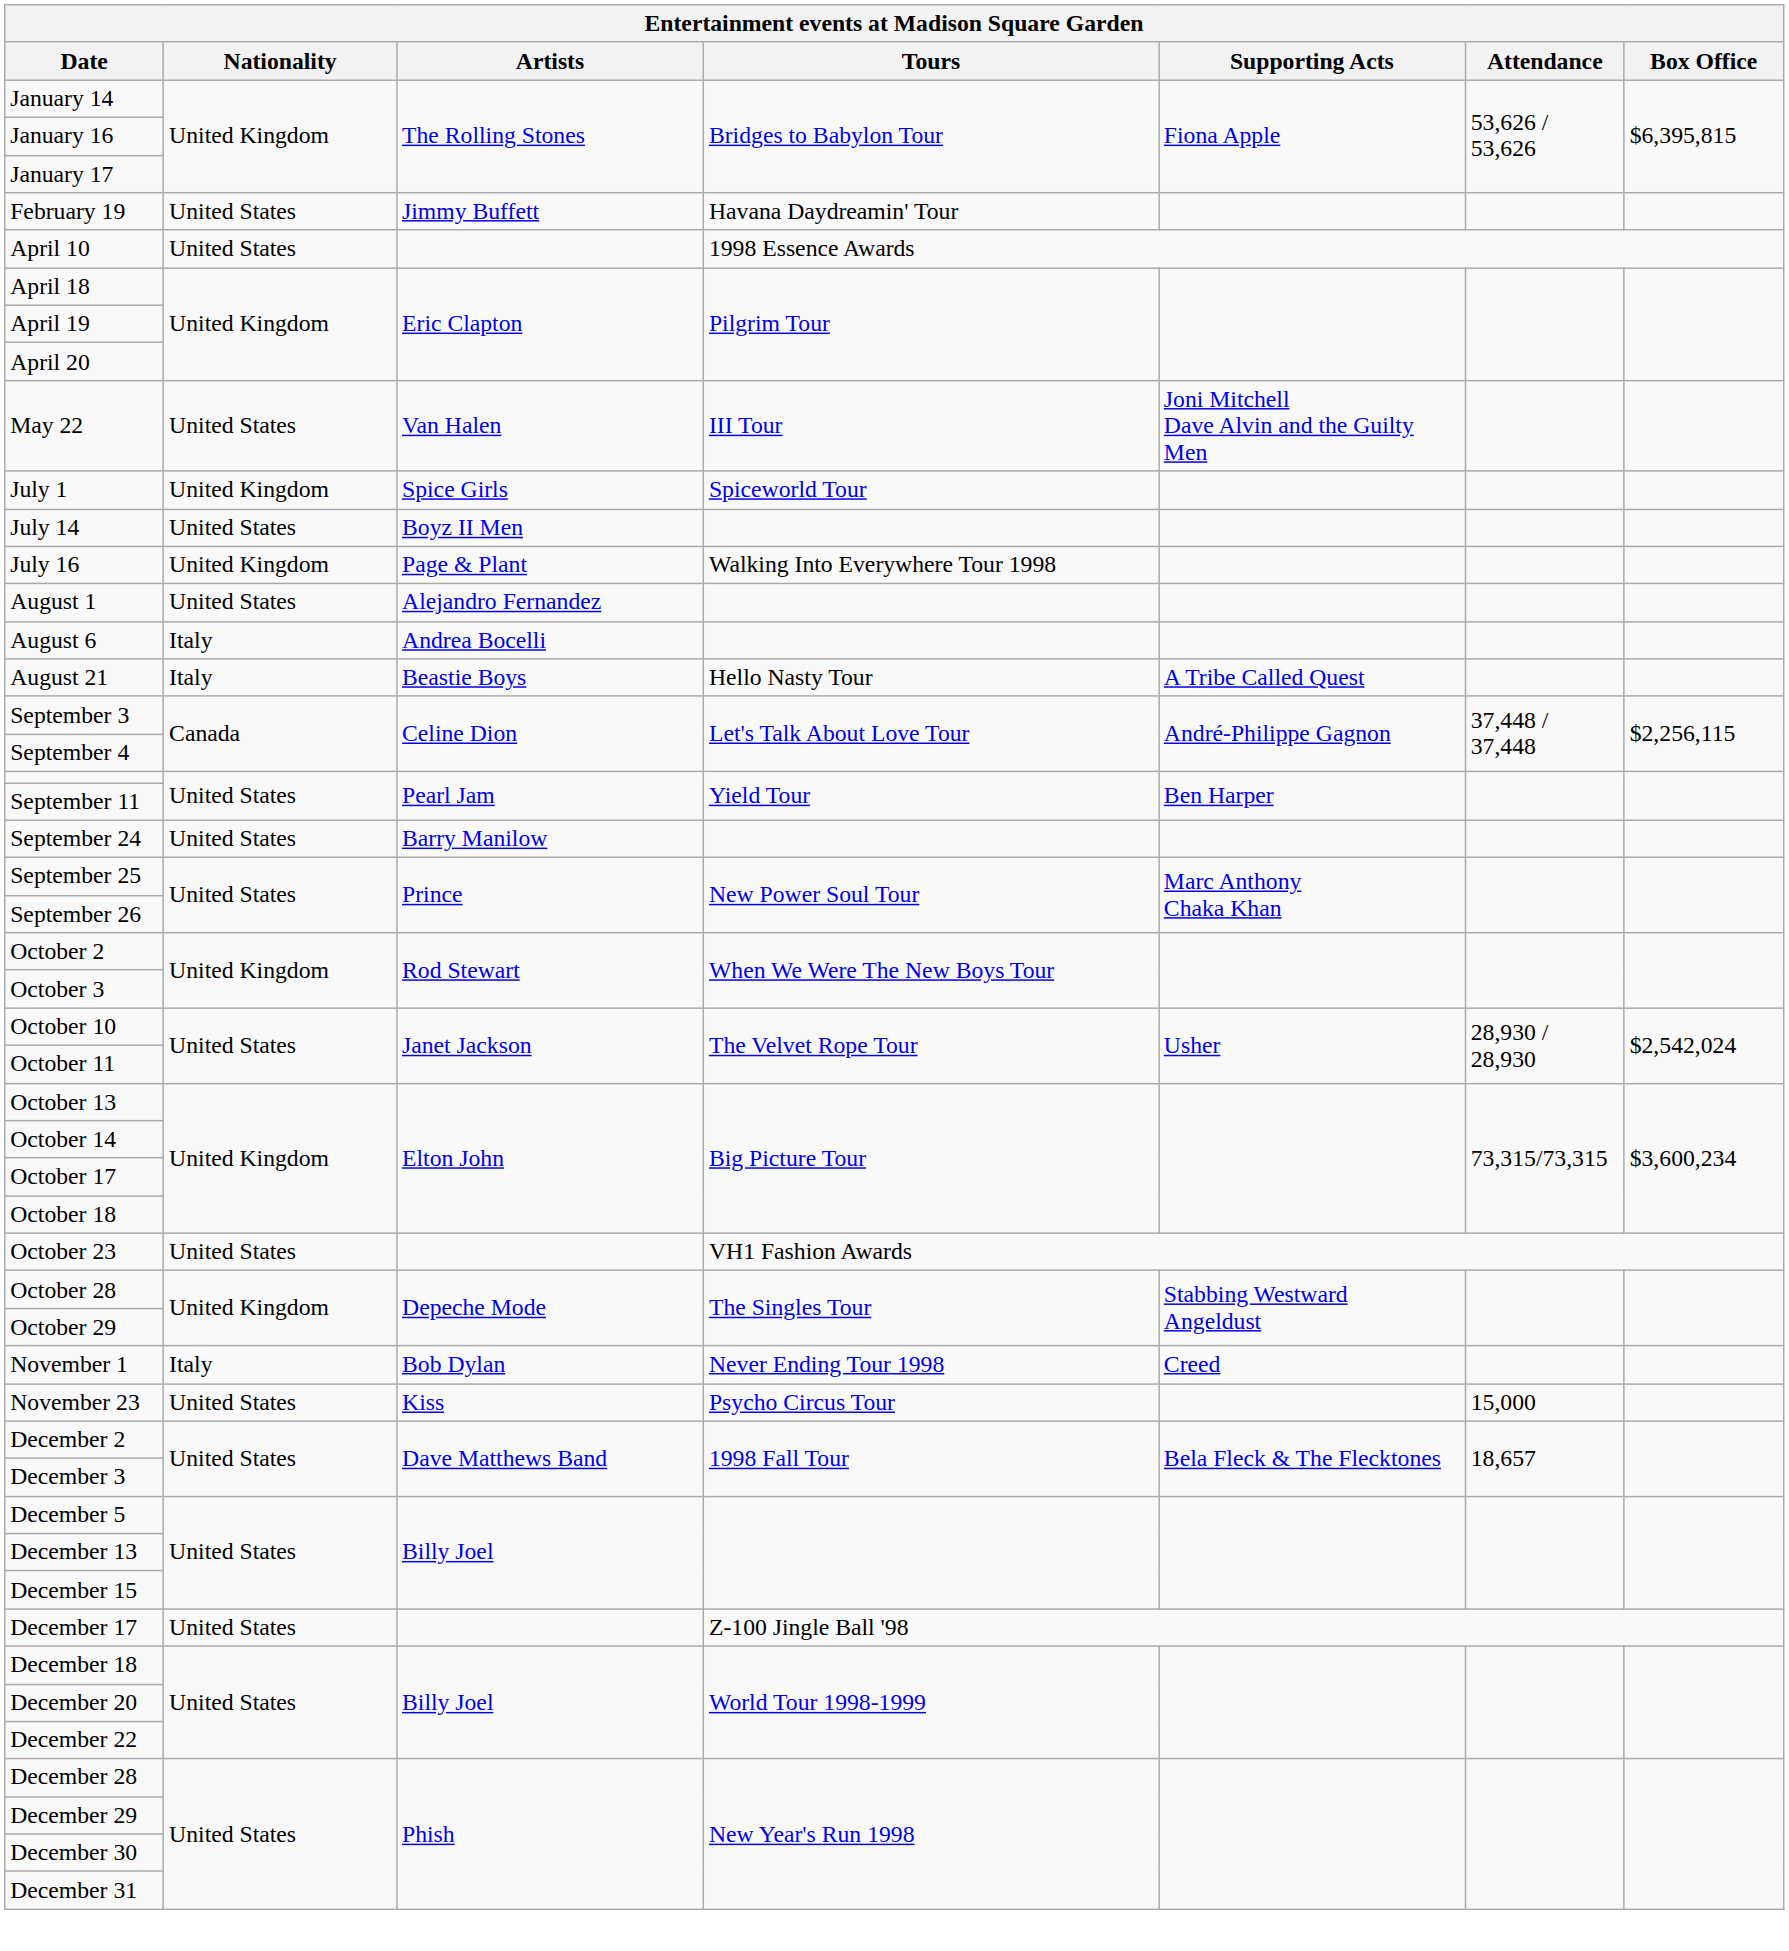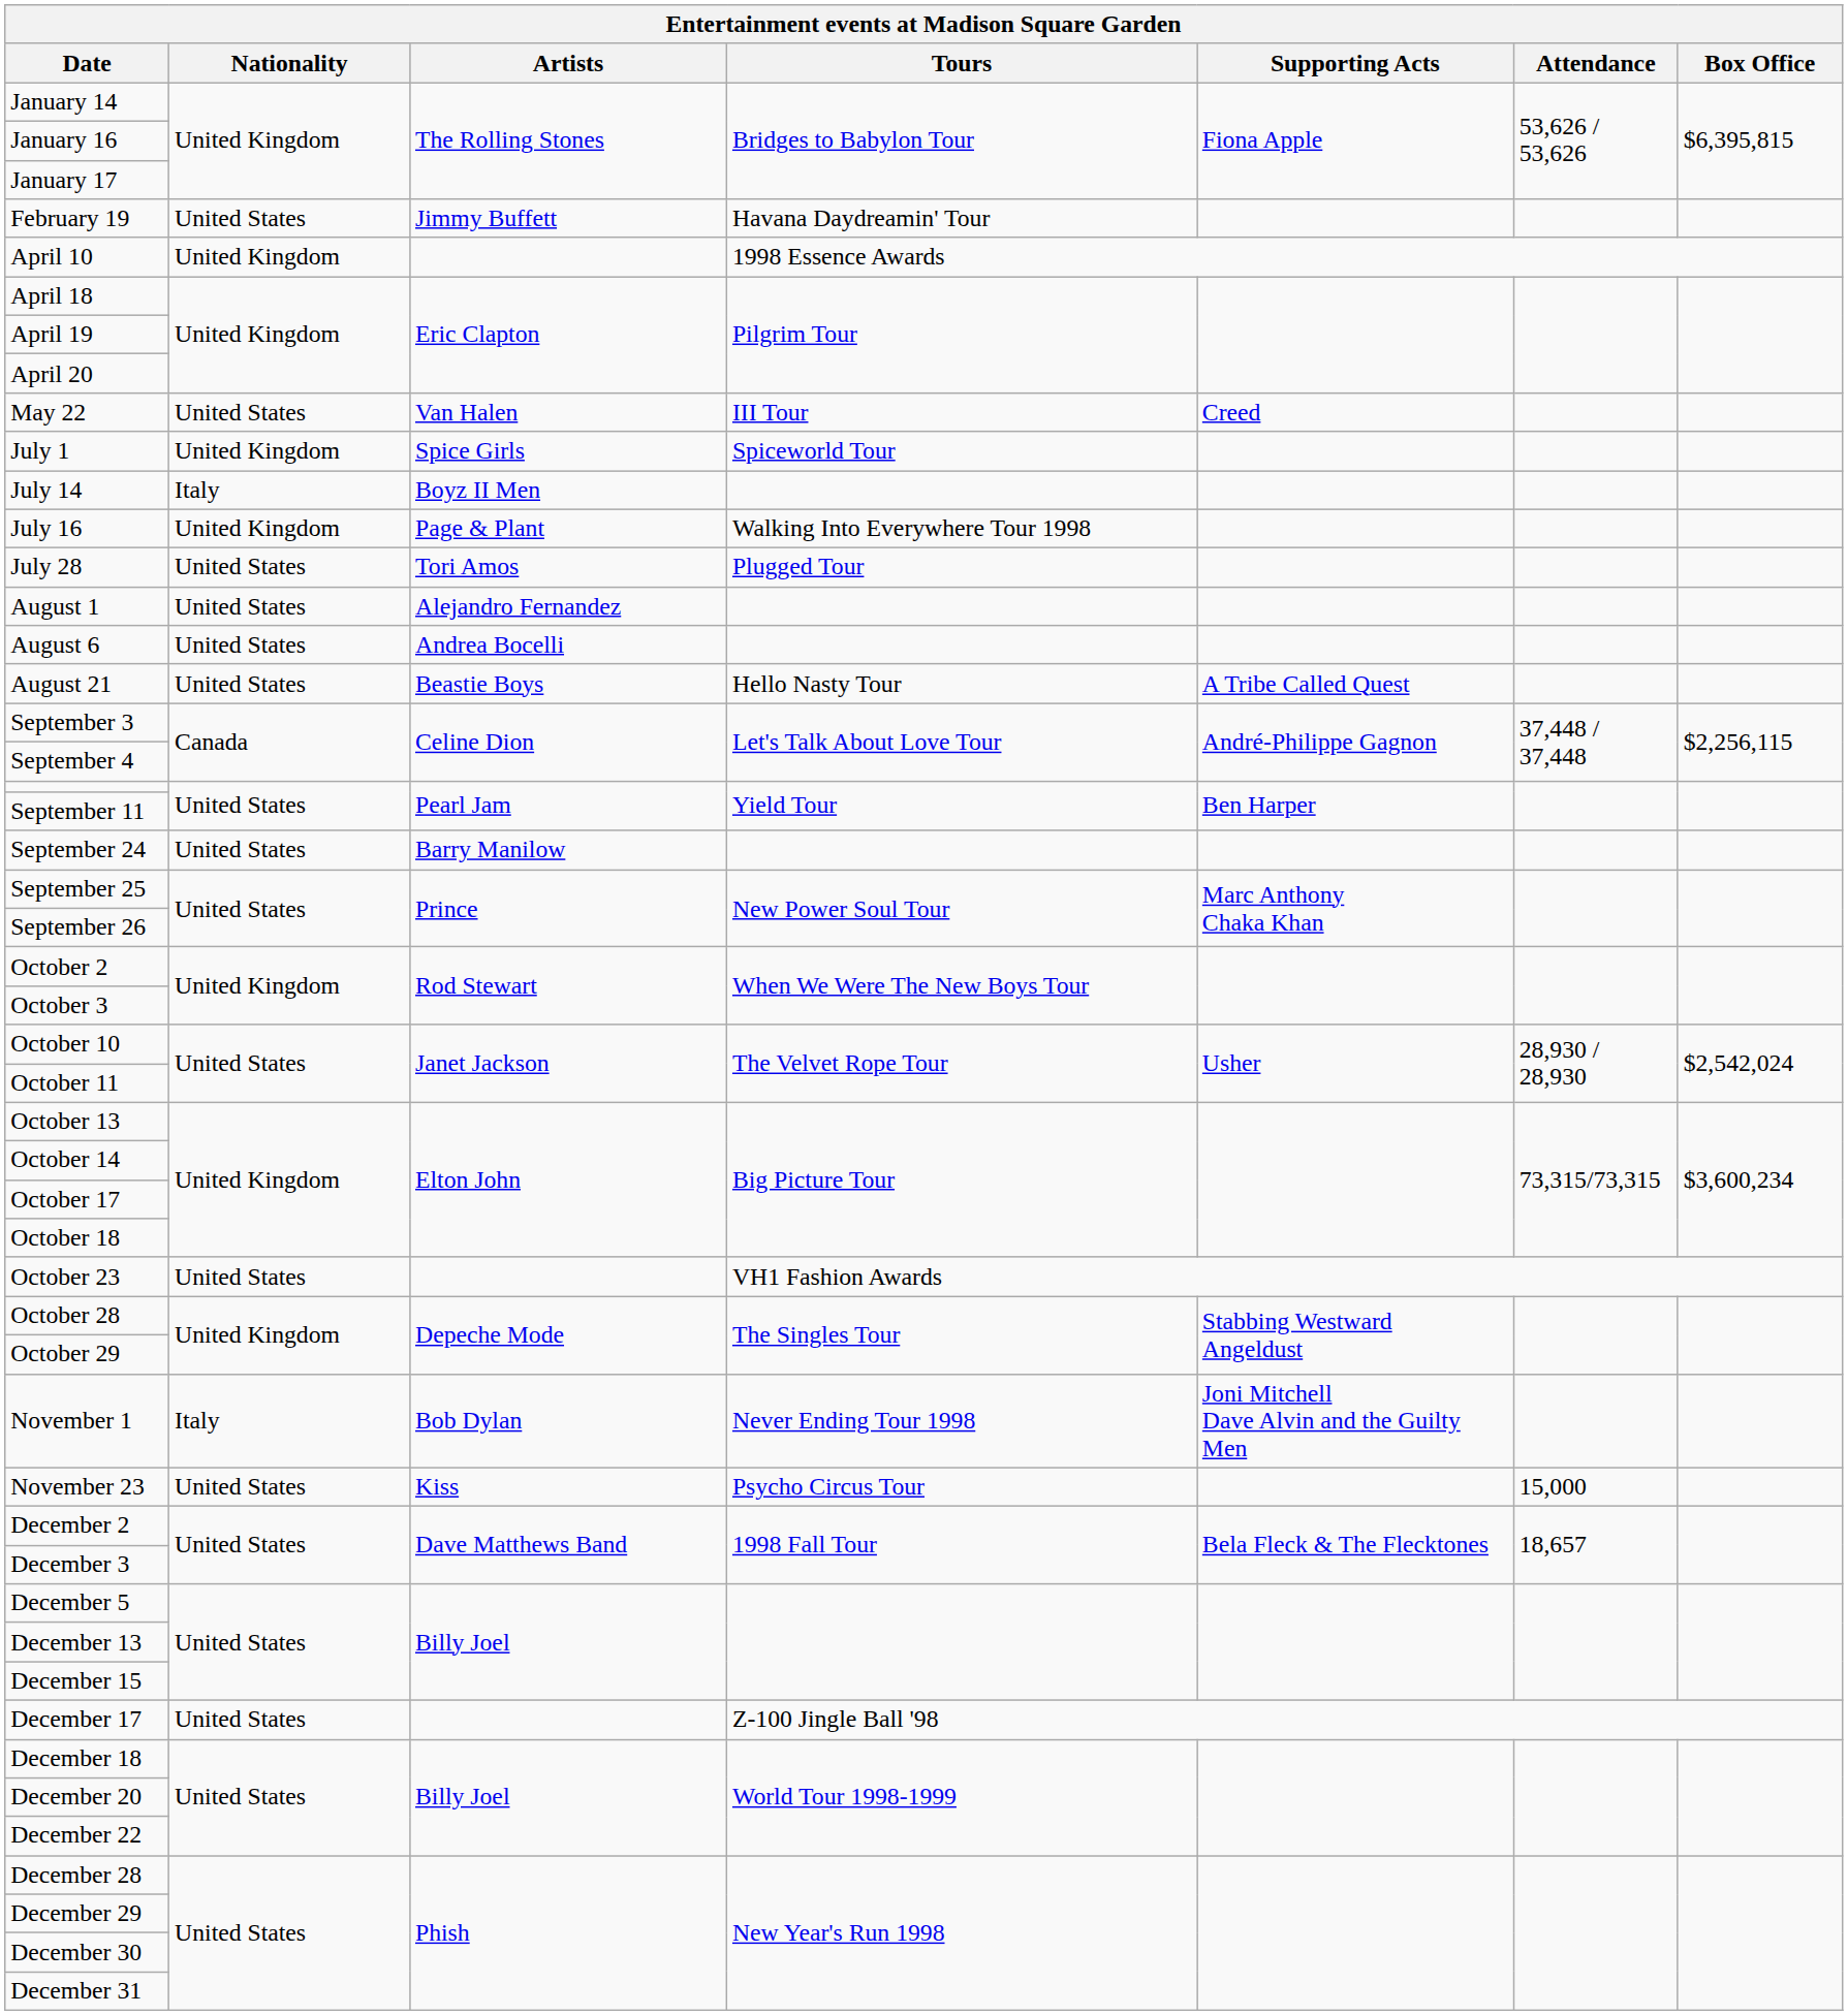April 10 | Nationality: United States -> United Kingdom
May 22 | Supporting Acts: Joni Mitchell Dave Alvin and the Guilty Men -> Creed
July 14 | Nationality: United States -> Italy
+ row: July 28 | United States | Tori Amos | Plugged Tour
August 6 | Nationality: Italy -> United States
August 21 | Nationality: Italy -> United States
November 1 | Supporting Acts: Creed -> Joni Mitchell Dave Alvin and the Guilty Men
